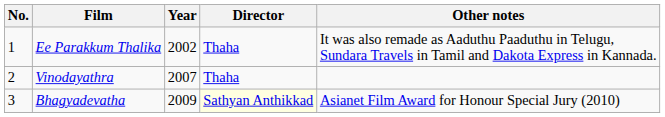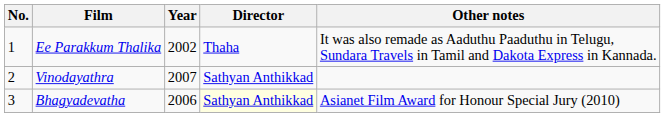Vinodayathra | Director: Thaha -> Sathyan Anthikkad
Bhagyadevatha | Year: 2009 -> 2006
